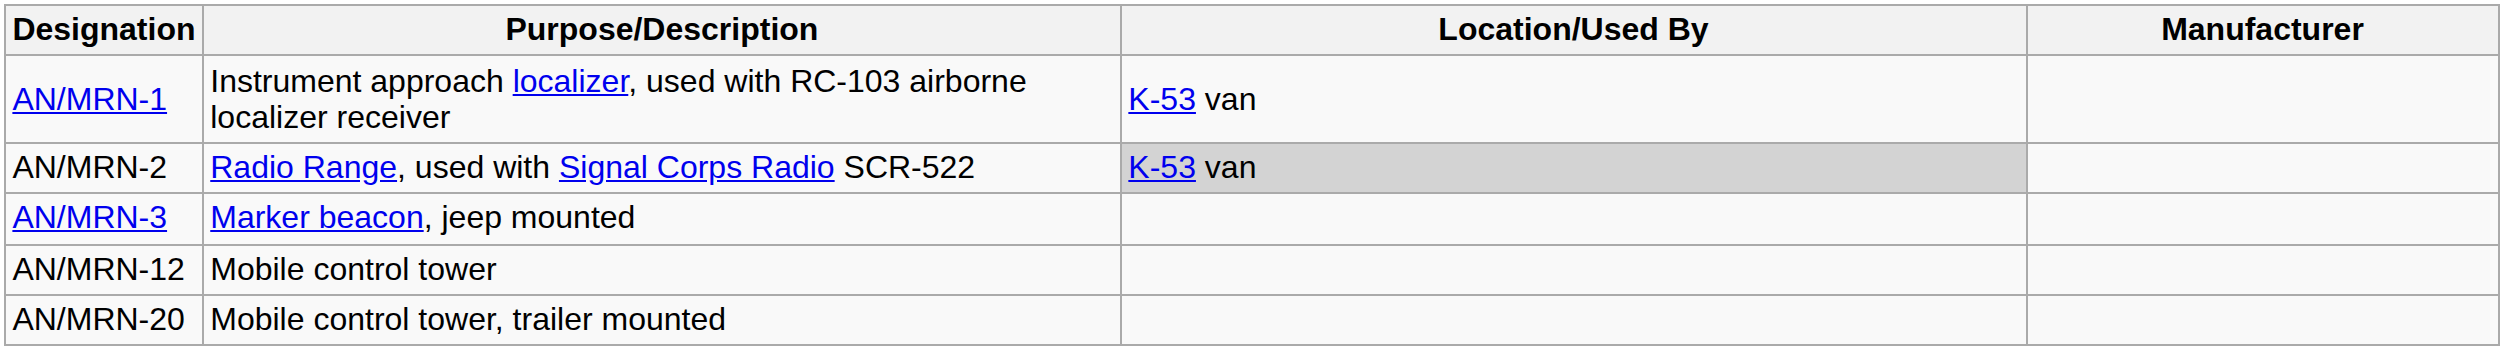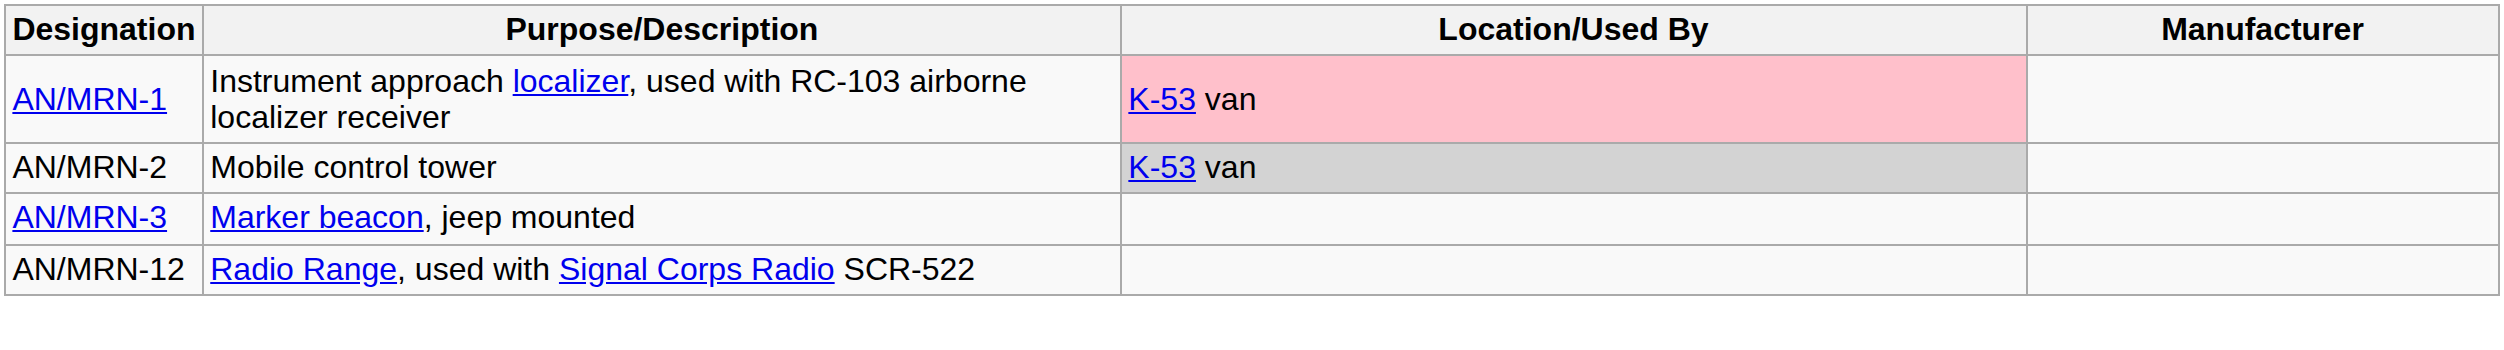AN/MRN-1 | Location/Used By: no background -> pink background
AN/MRN-2 | Purpose/Description: Radio Range, used with Signal Corps Radio SCR-522 -> Mobile control tower
AN/MRN-12 | Purpose/Description: Mobile control tower -> Radio Range, used with Signal Corps Radio SCR-522
- row: AN/MRN-20 | Mobile control tower, trailer mounted
